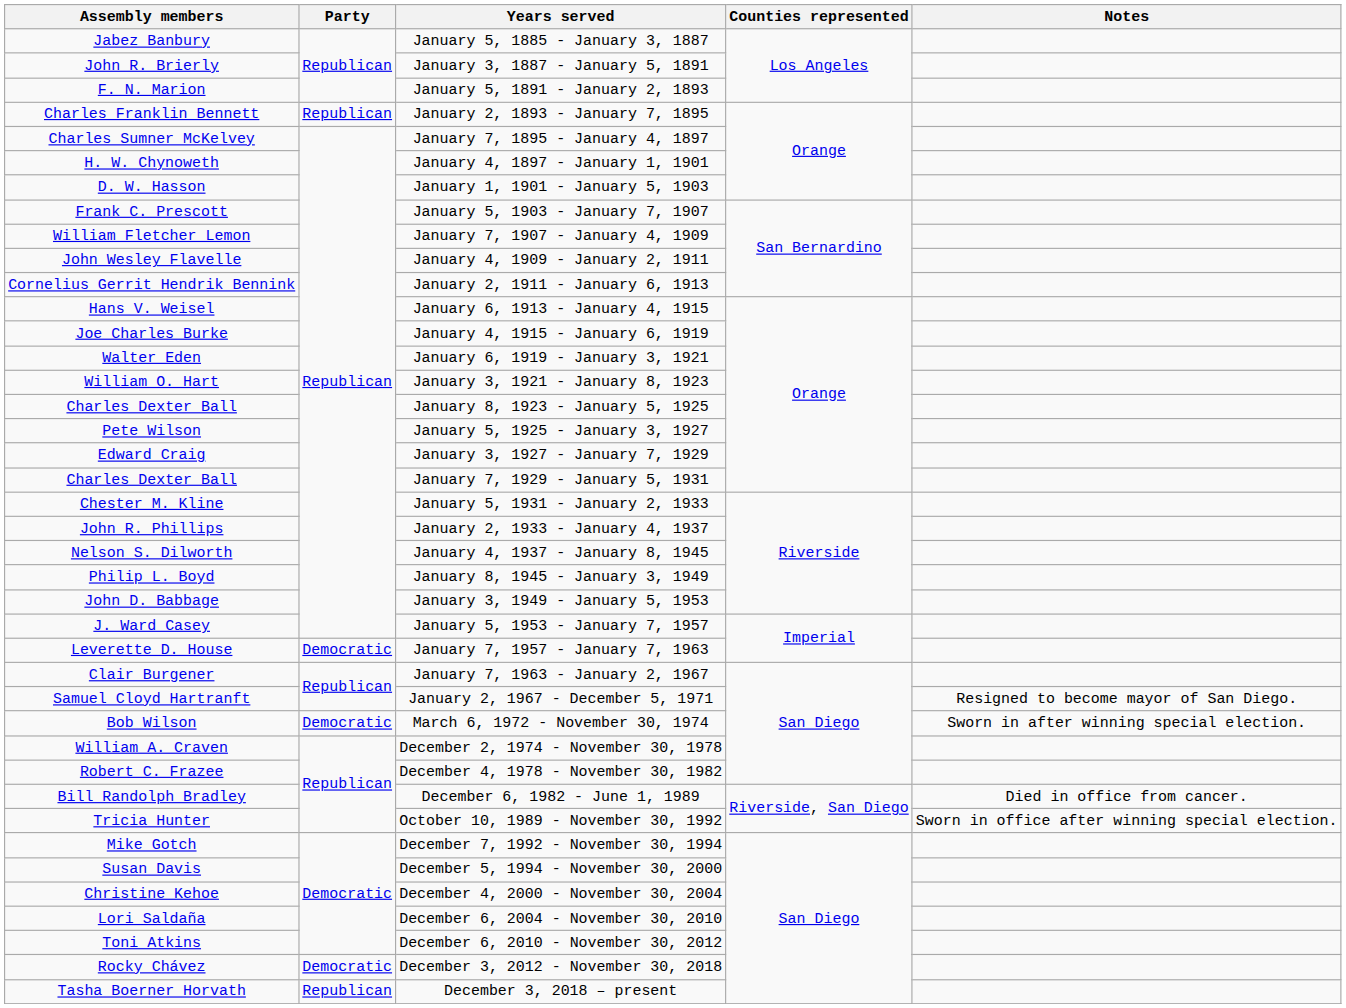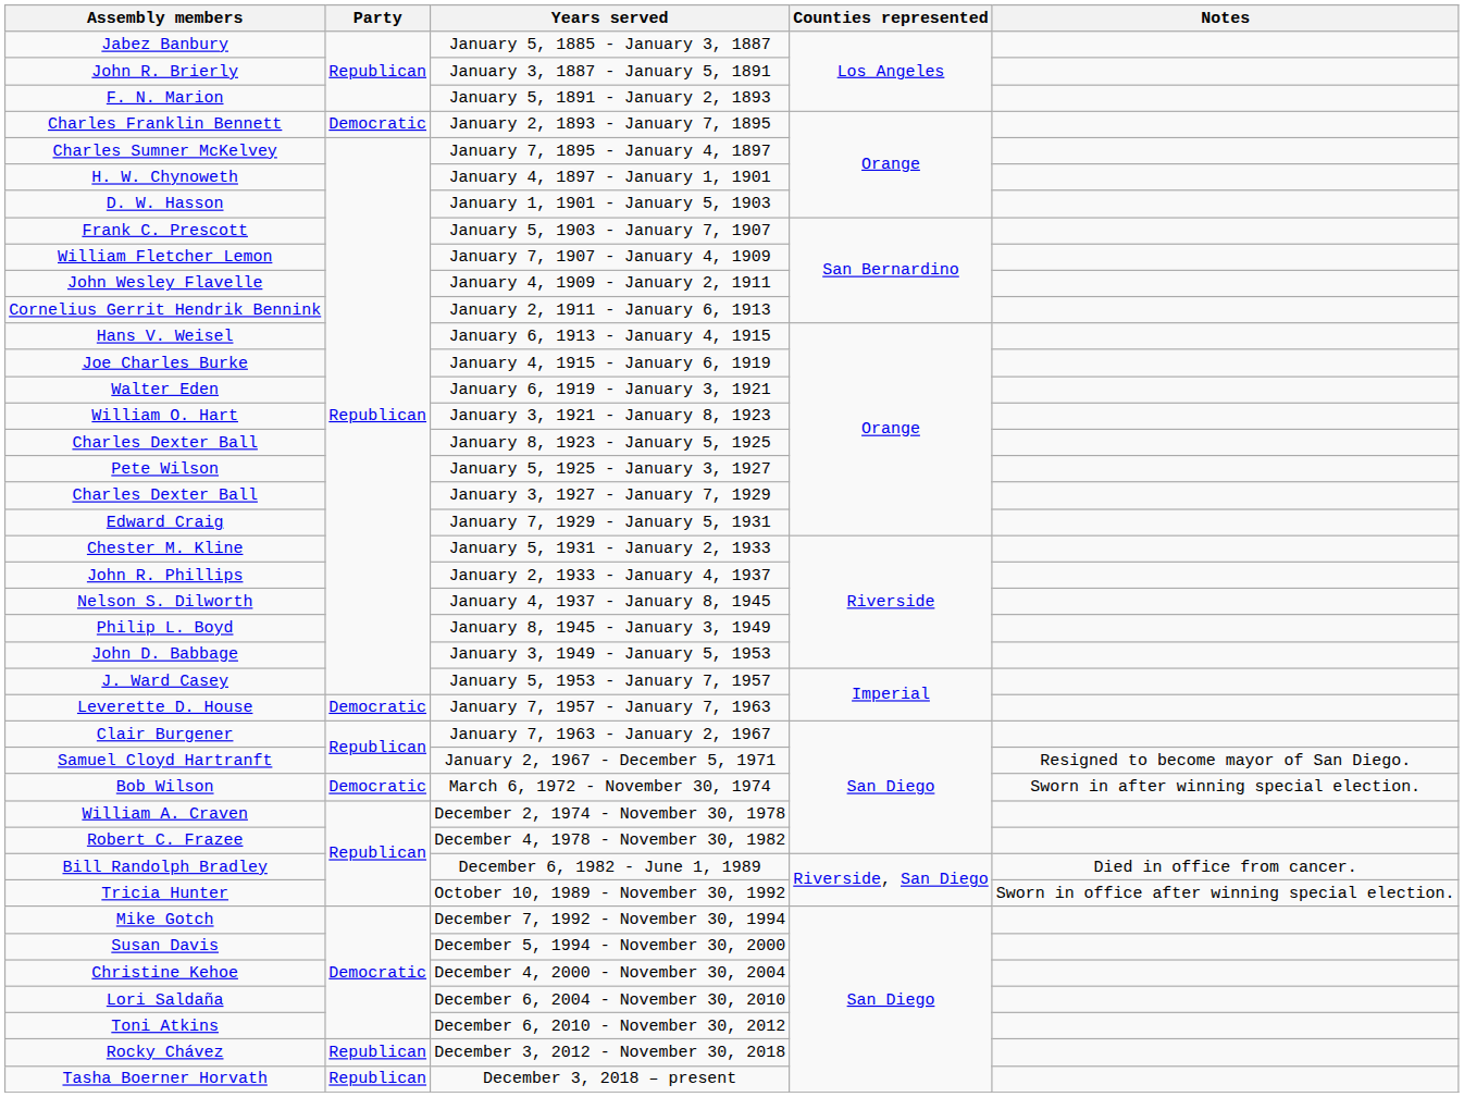January 2, 1893 - January 7, 1895 | Party: Republican -> Democratic
January 3, 1927 - January 7, 1929 | Assembly members: Edward Craig -> Charles Dexter Ball
January 7, 1929 - January 5, 1931 | Assembly members: Charles Dexter Ball -> Edward Craig
December 3, 2012 - November 30, 2018 | Party: Democratic -> Republican
